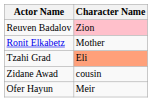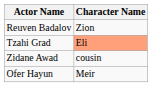Reuven Badalov | Character Name: pink background -> no background
- row: Ronit Elkabetz | Mother
